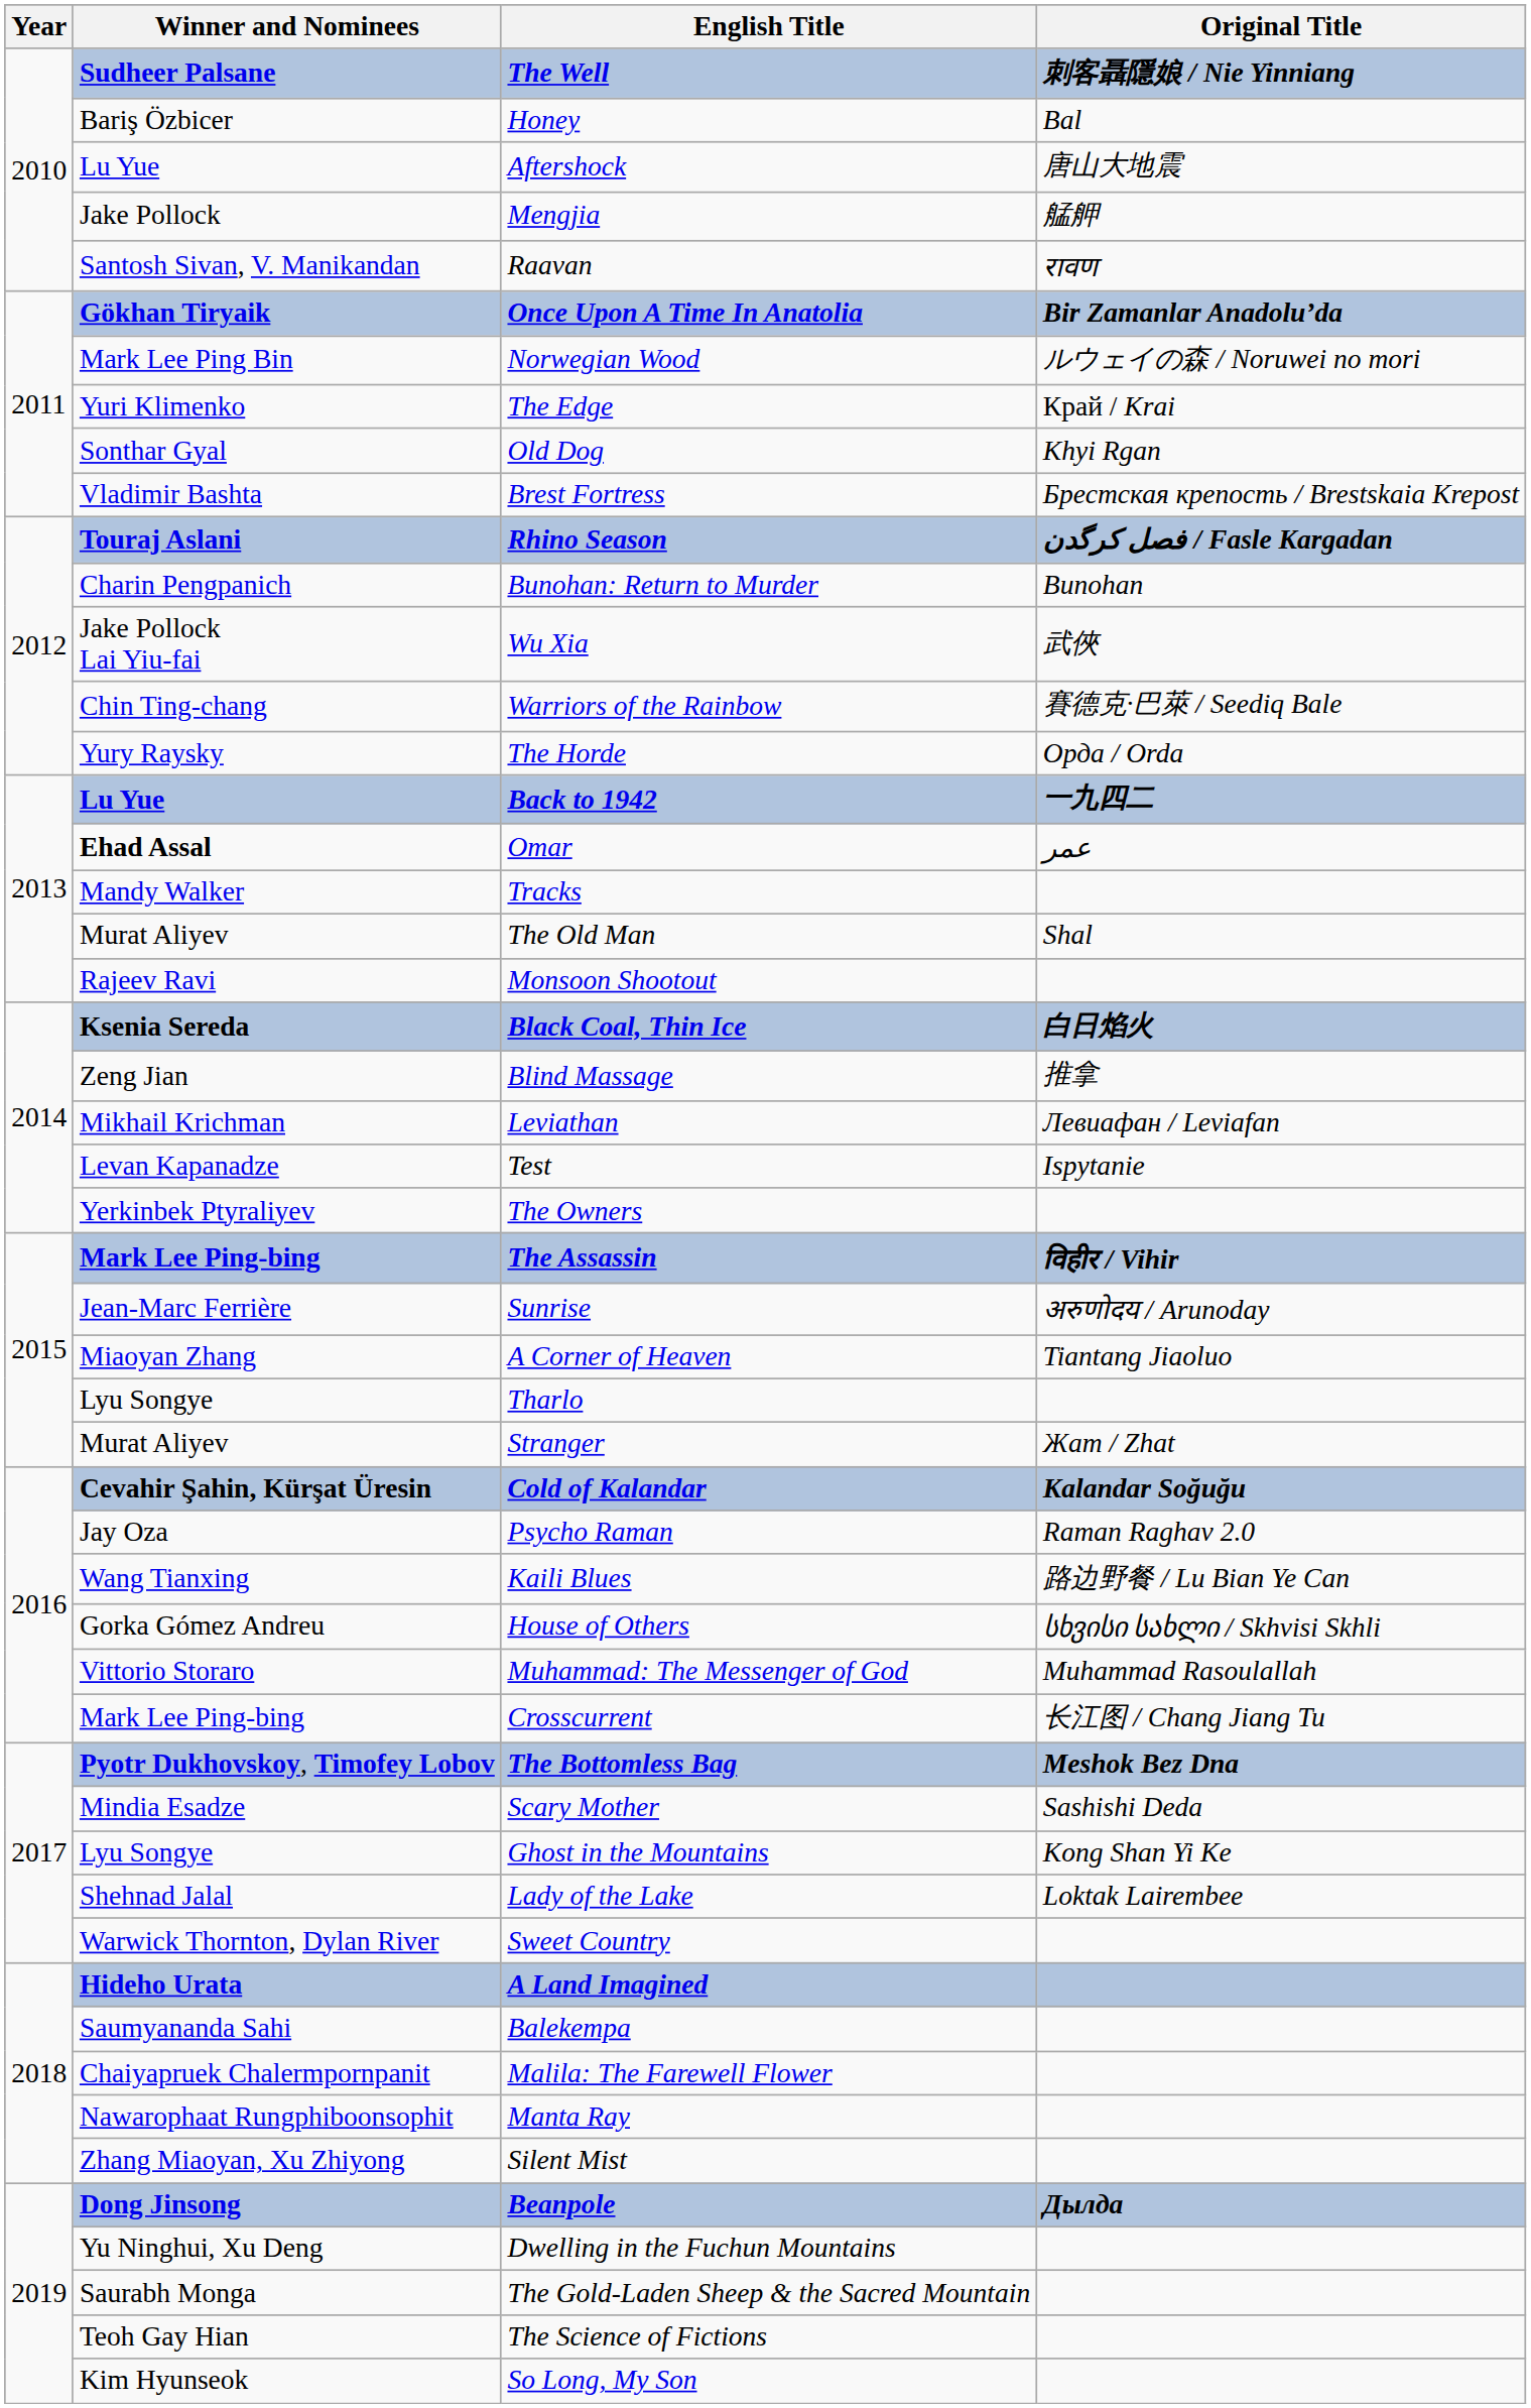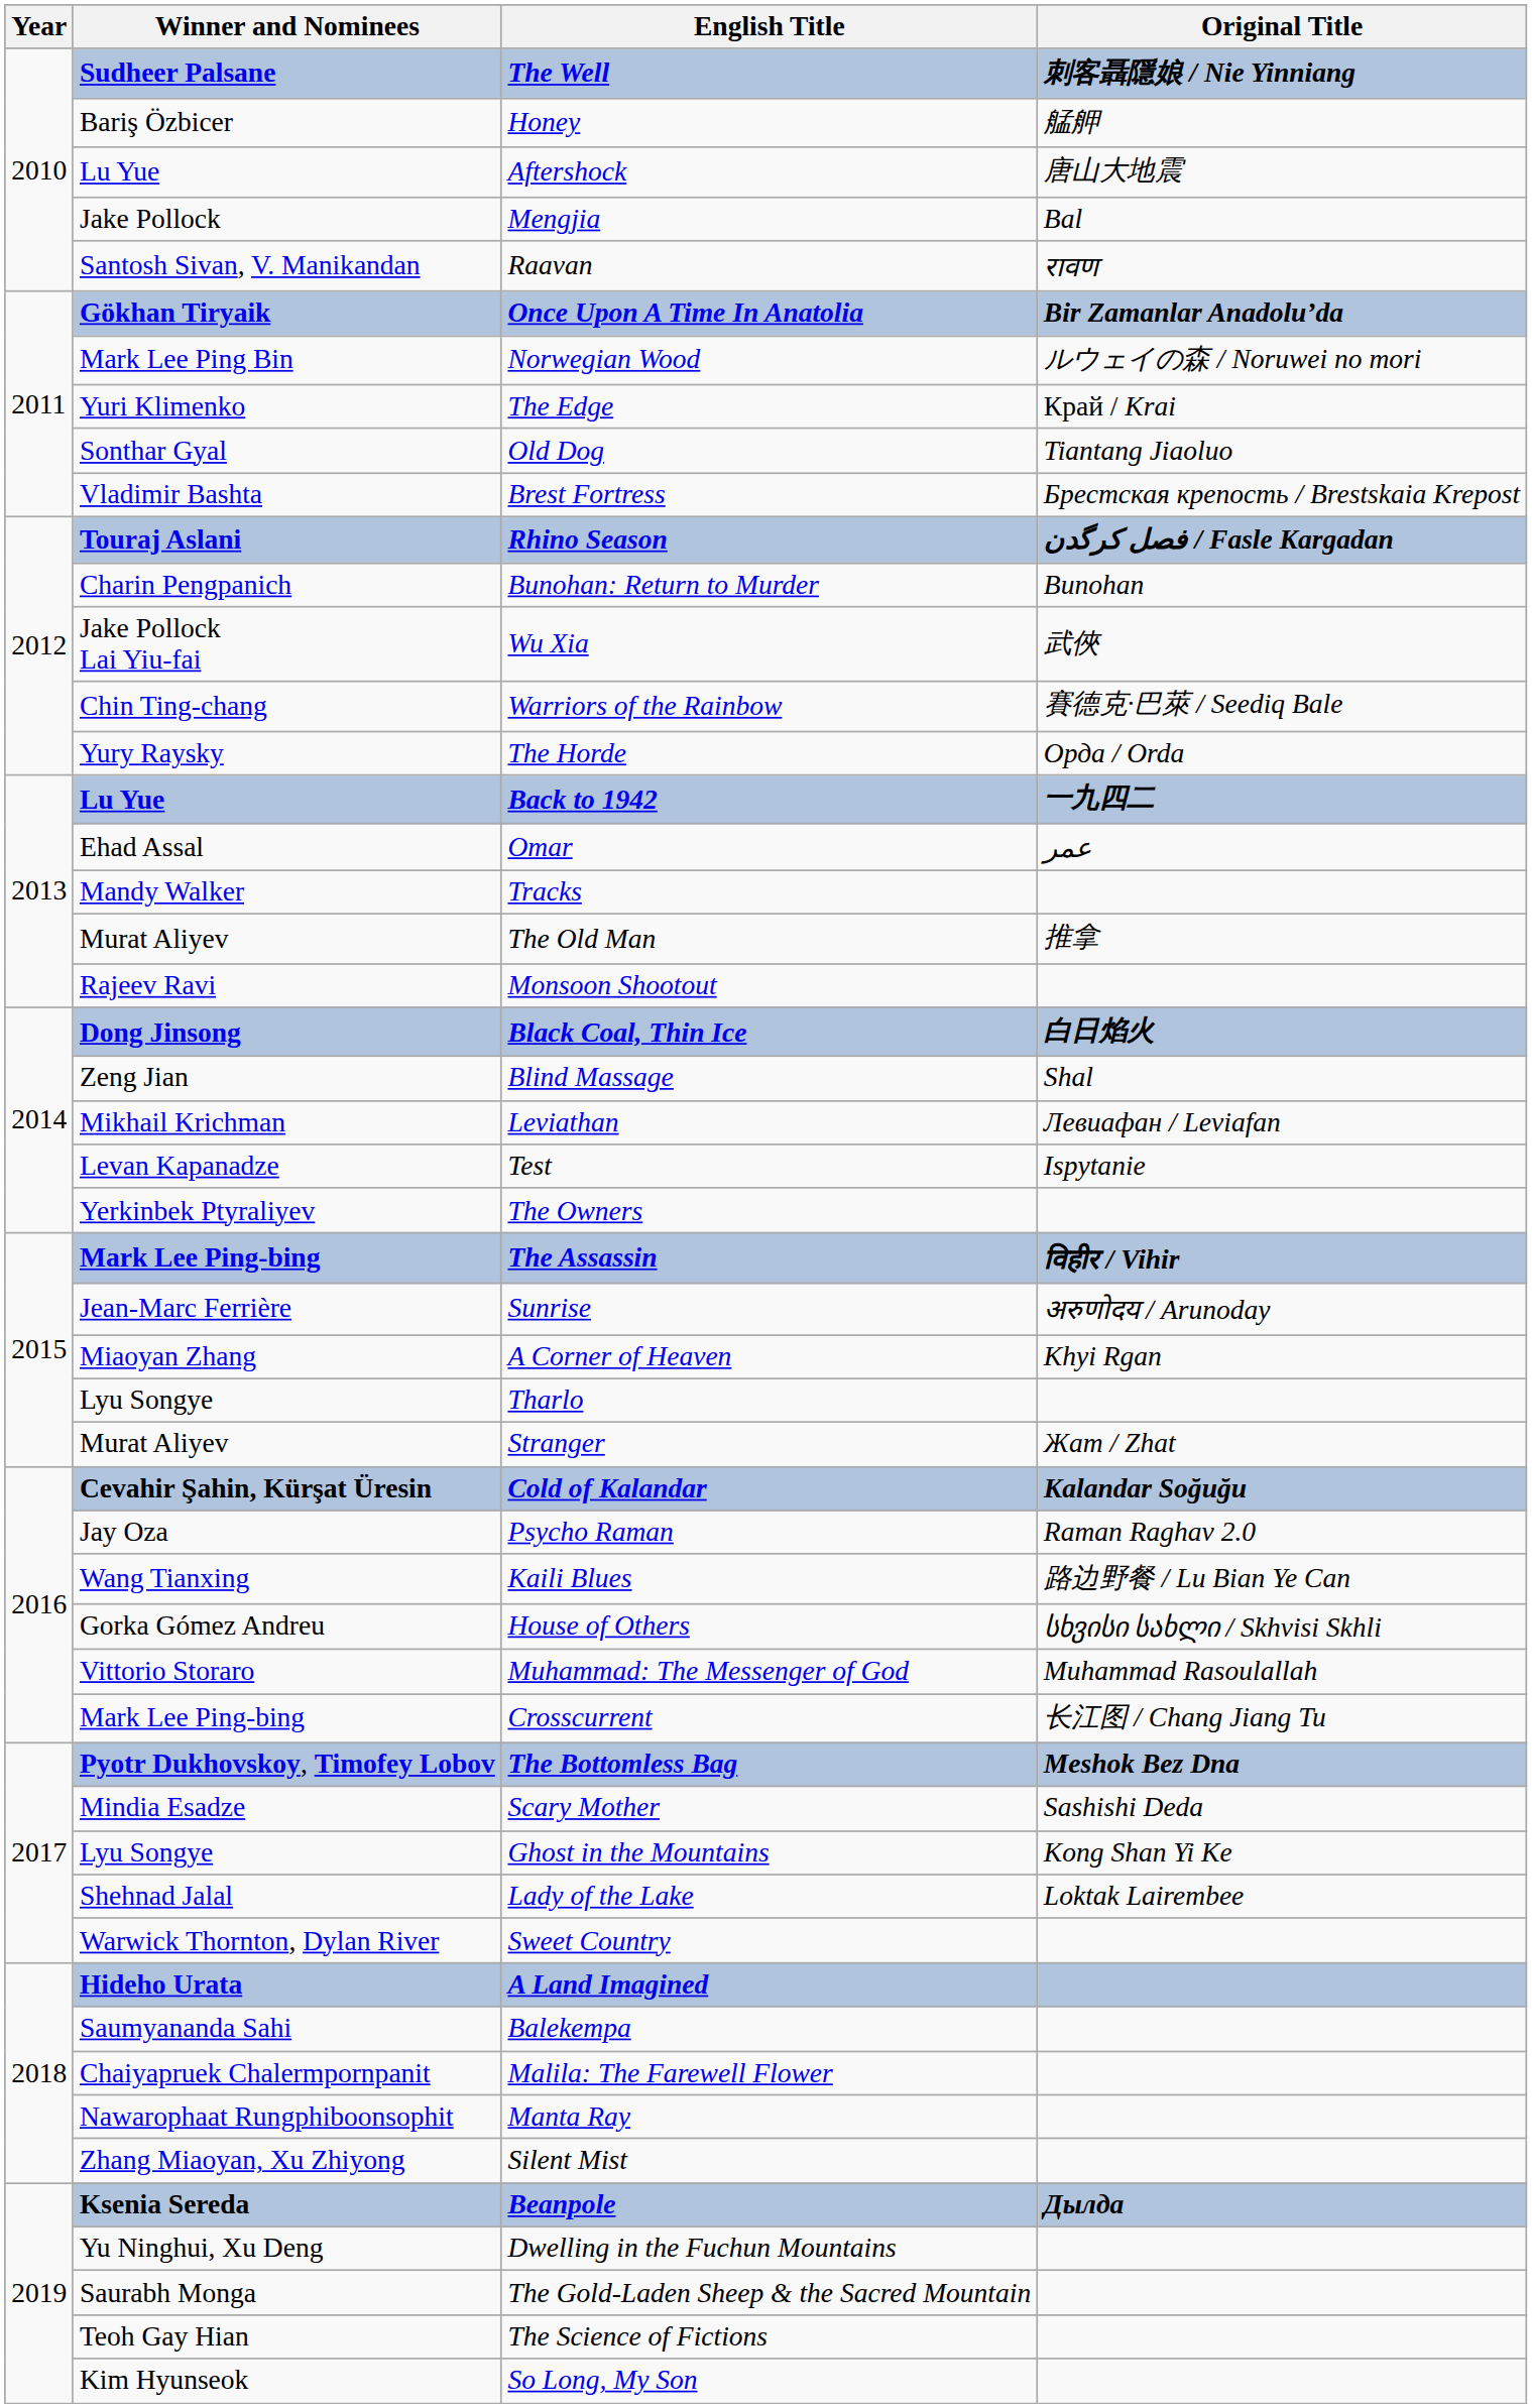Honey | Original Title: Bal -> 艋舺
Mengjia | Original Title: 艋舺 -> Bal
Old Dog | Original Title: Khyi Rgan -> Tiantang Jiaoluo
Omar | Winner and Nominees: bold -> normal
The Old Man | Original Title: Shal -> 推拿
Black Coal, Thin Ice | Winner and Nominees: Ksenia Sereda -> Dong Jinsong
Blind Massage | Original Title: 推拿 -> Shal
A Corner of Heaven | Original Title: Tiantang Jiaoluo -> Khyi Rgan
Beanpole | Winner and Nominees: Dong Jinsong -> Ksenia Sereda
